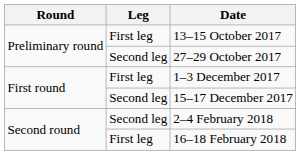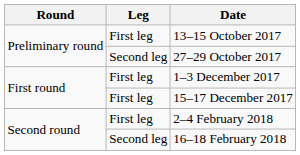15–17 December 2017 | Leg: Second leg -> First leg
2–4 February 2018 | Leg: Second leg -> First leg
16–18 February 2018 | Leg: First leg -> Second leg
